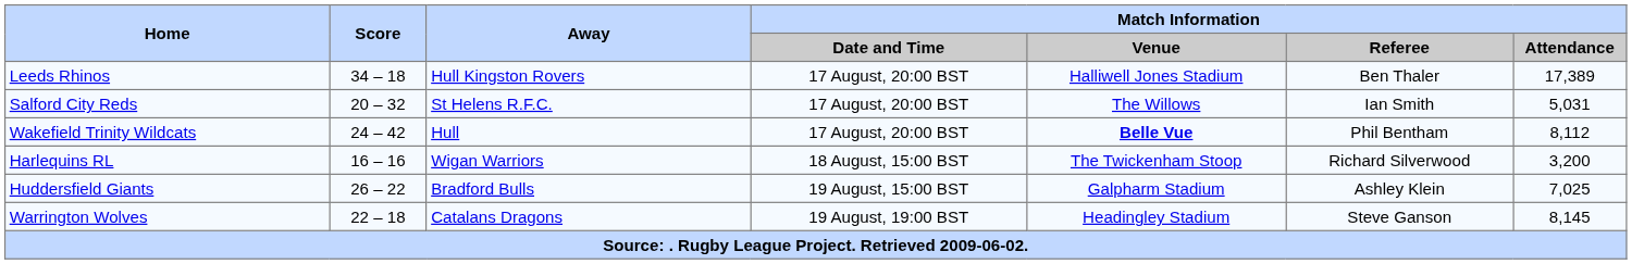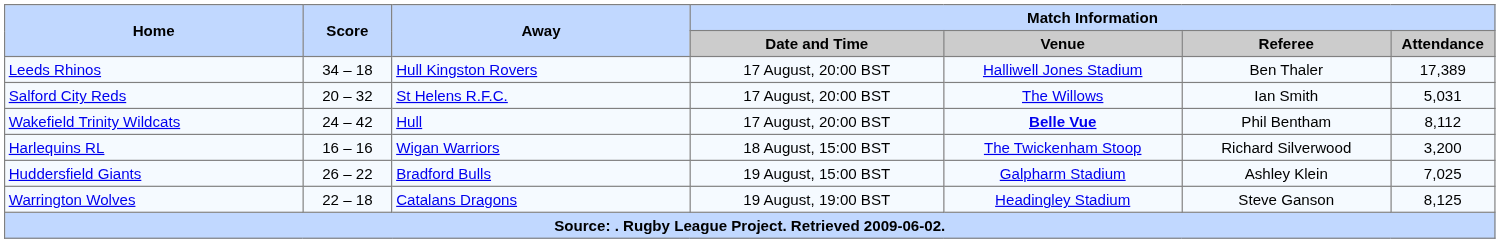Warrington Wolves | Match Information / Attendance: 8,145 -> 8,125
